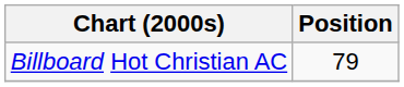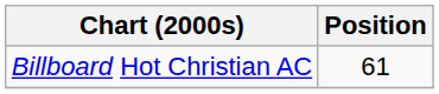Billboard Hot Christian AC | Position: 79 -> 61
